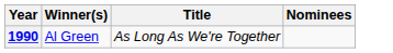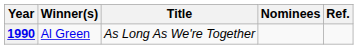+ column: Ref.
